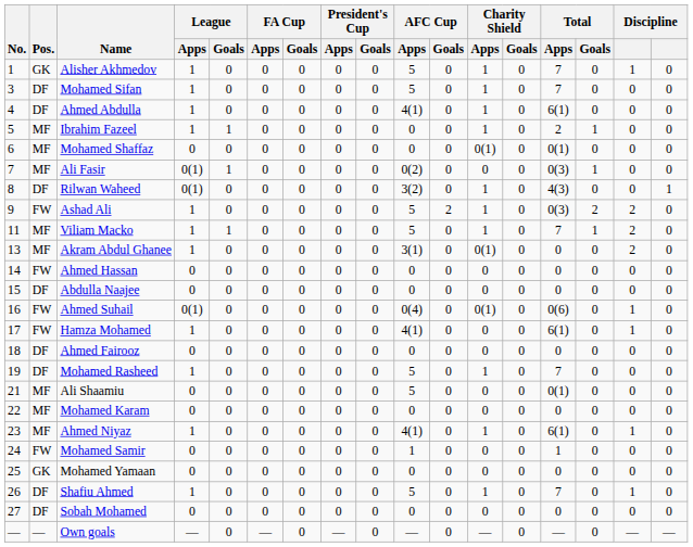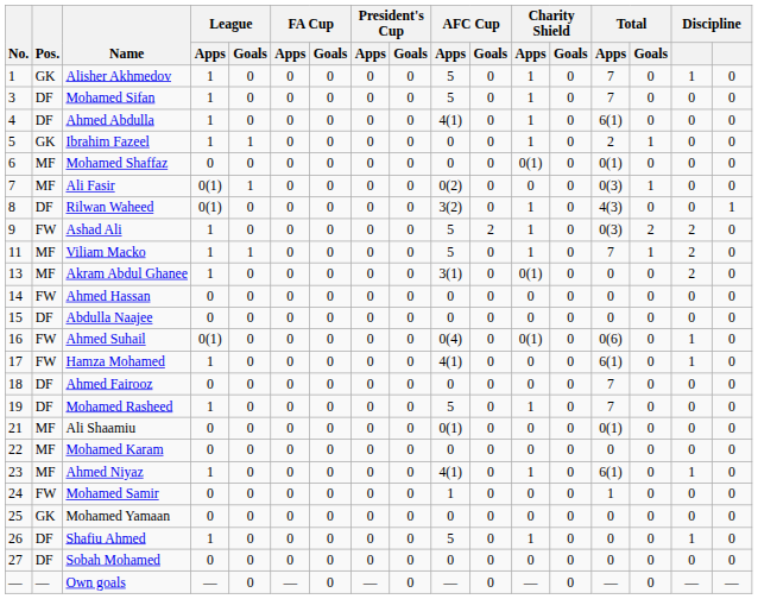Ibrahim Fazeel | Pos.: MF -> GK
Ahmed Fairooz | Total / Apps: 0 -> 7
Ali Shaamiu | AFC Cup / Apps: 5 -> 0(1)
Shafiu Ahmed | Total / Apps: 7 -> 0
